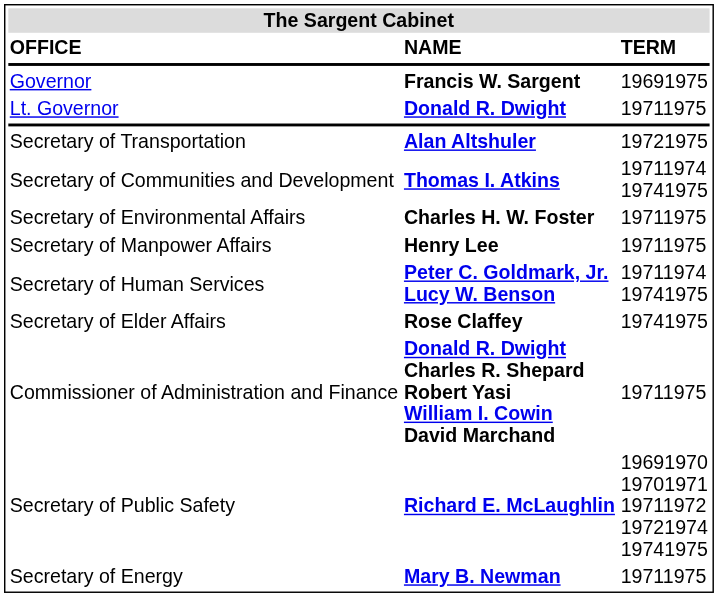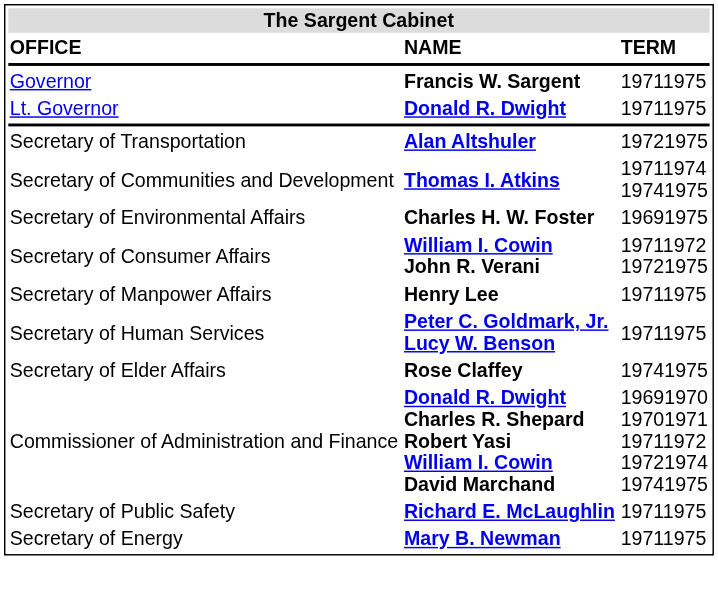Governor | TERM: 19691975 -> 19711975
Secretary of Environmental Affairs | TERM: 19711975 -> 19691975
+ row: Secretary of Consumer Affairs | William I. Cowin John R. Verani | 19711972 19721975
Secretary of Human Services | TERM: 19711974 19741975 -> 19711975
Commissioner of Administration and Finance | TERM: 19711975 -> 19691970 19701971 19711972 19721974 19741975
Secretary of Public Safety | TERM: 19691970 19701971 19711972 19721974 19741975 -> 19711975
